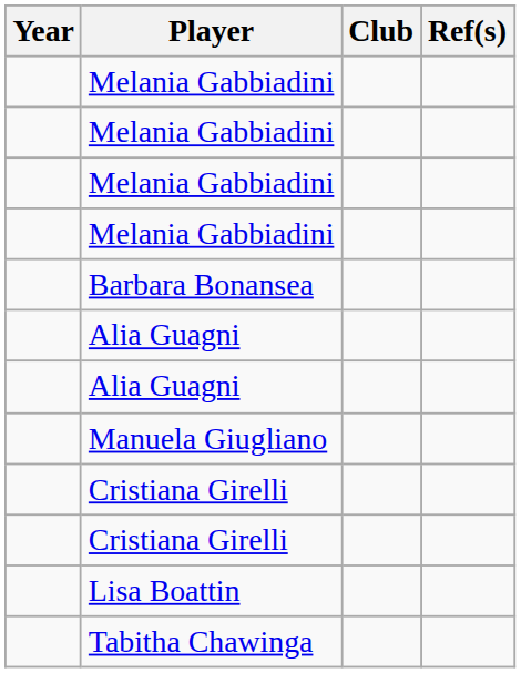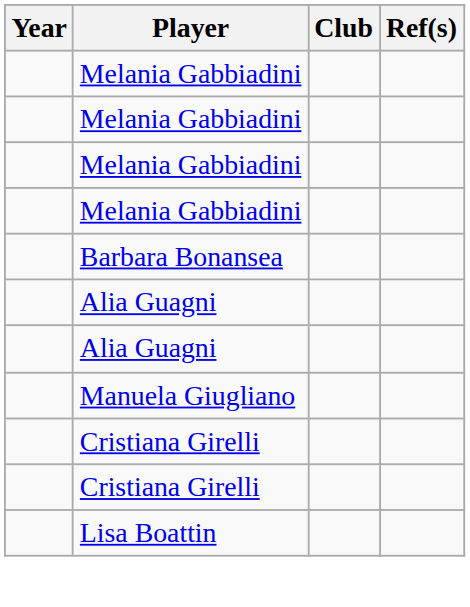- row: Tabitha Chawinga
